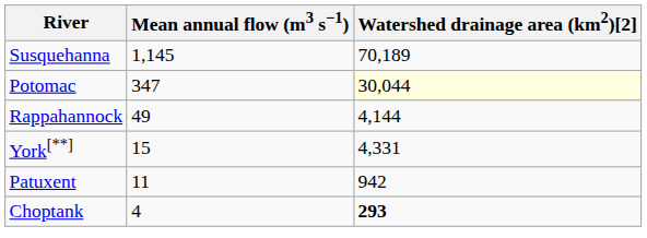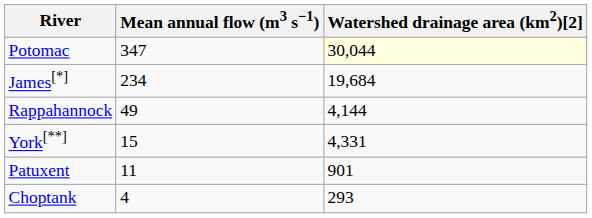- row: Susquehanna | 1,145 | 70,189
+ row: James[*] | 234 | 19,684
Patuxent | Watershed drainage area (km2)[2]: 942 -> 901
Choptank | Watershed drainage area (km2)[2]: bold -> normal
